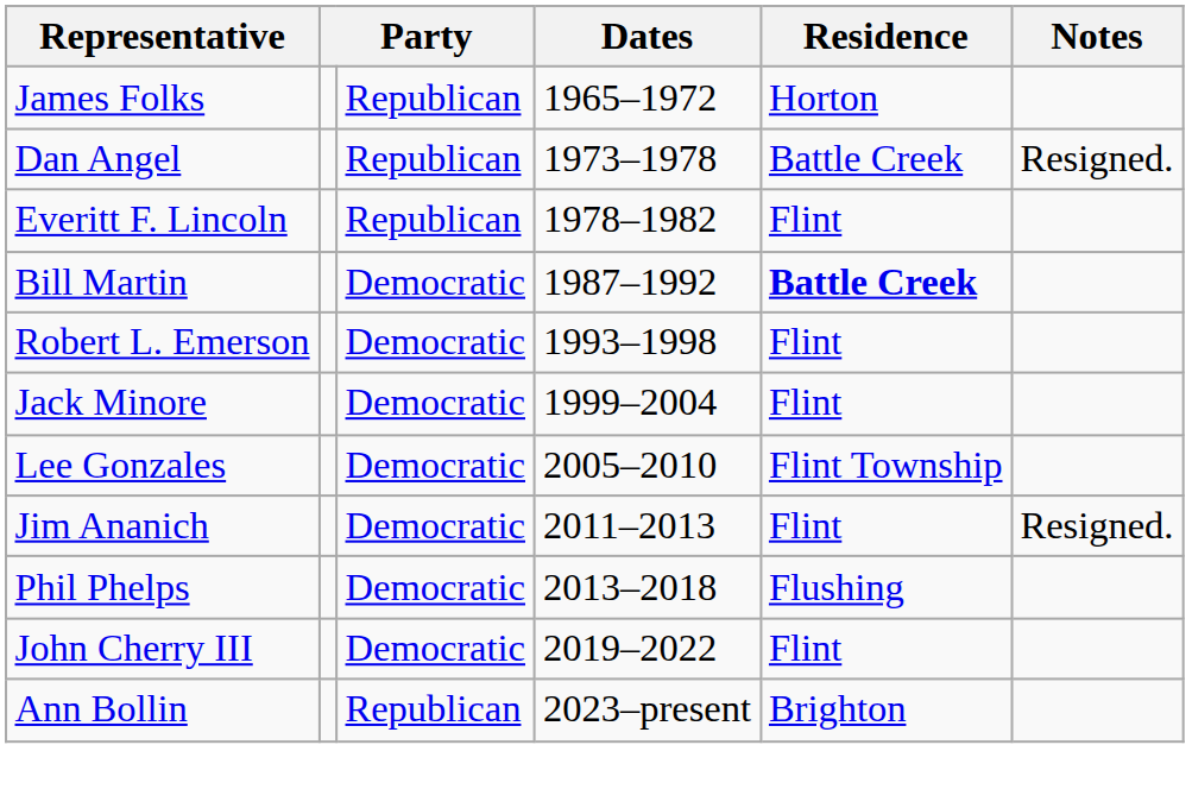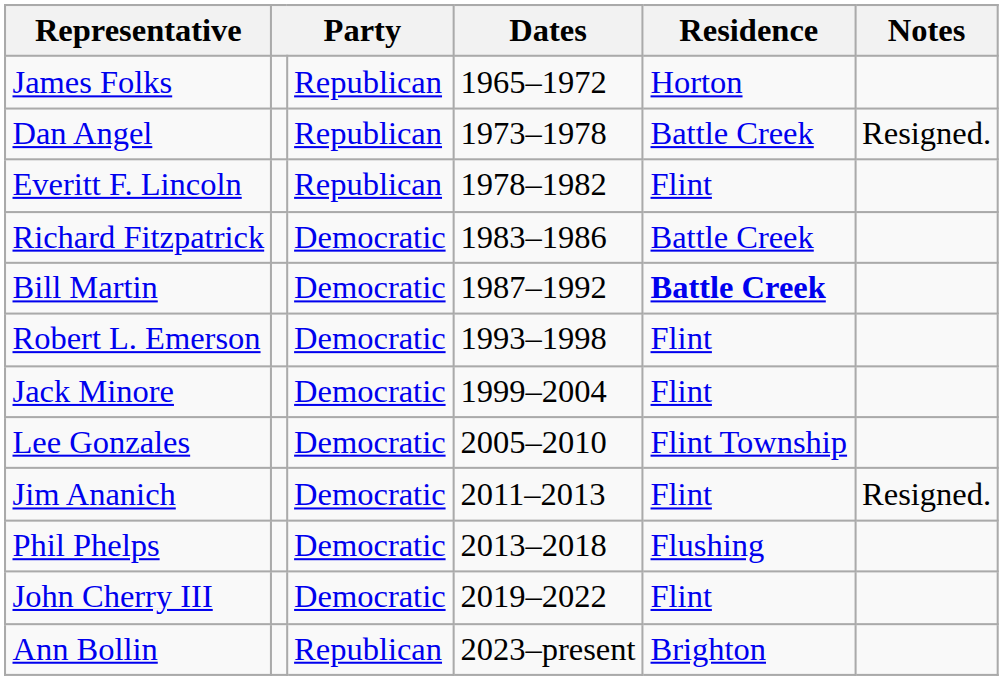+ row: Richard Fitzpatrick | Democratic | 1983–1986 | Battle Creek
